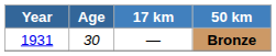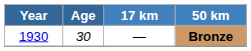Bronze | Year: 1931 -> 1930
